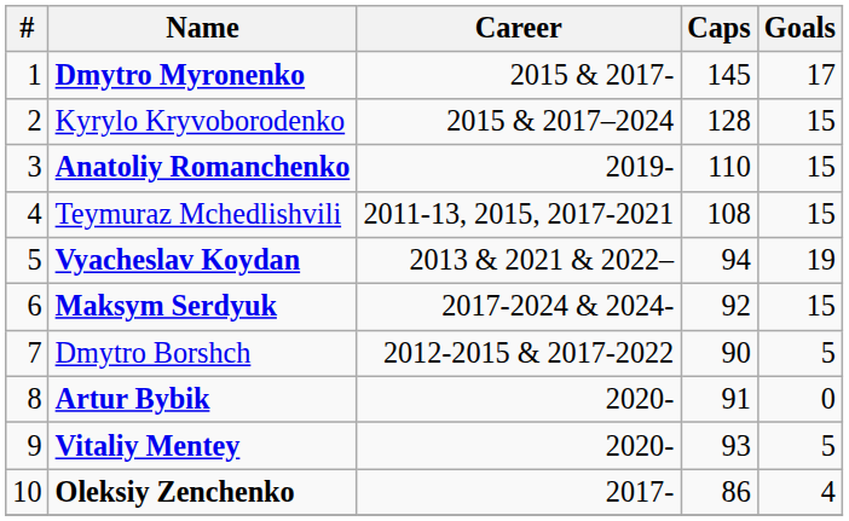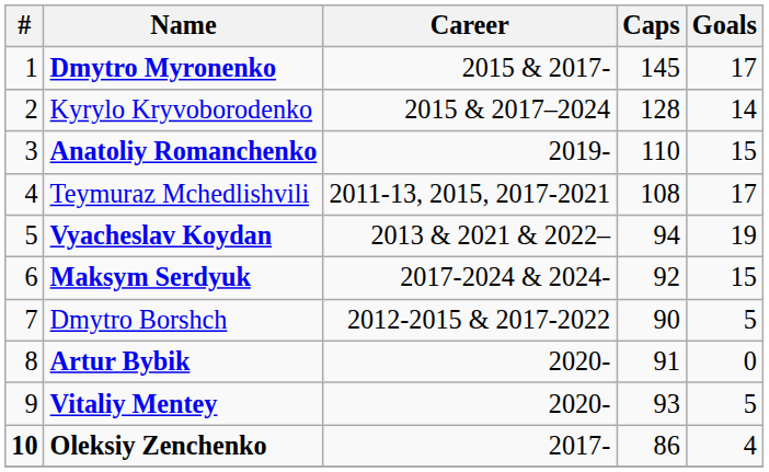Kyrylo Kryvoborodenko | Goals: 15 -> 14
Teymuraz Mchedlishvili | Goals: 15 -> 17
Oleksiy Zenchenko | #: normal -> bold
